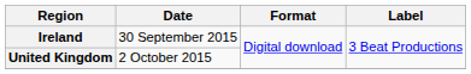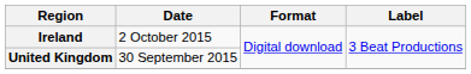Ireland | Date: 30 September 2015 -> 2 October 2015
United Kingdom | Date: 2 October 2015 -> 30 September 2015
